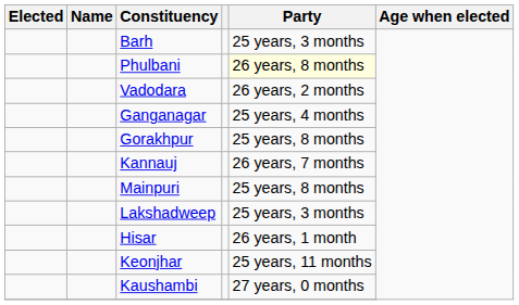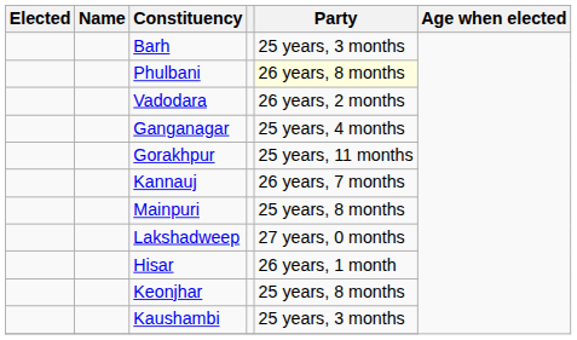Gorakhpur | Party: 25 years, 8 months -> 25 years, 11 months
Lakshadweep | Party: 25 years, 3 months -> 27 years, 0 months
Keonjhar | Party: 25 years, 11 months -> 25 years, 8 months
Kaushambi | Party: 27 years, 0 months -> 25 years, 3 months
